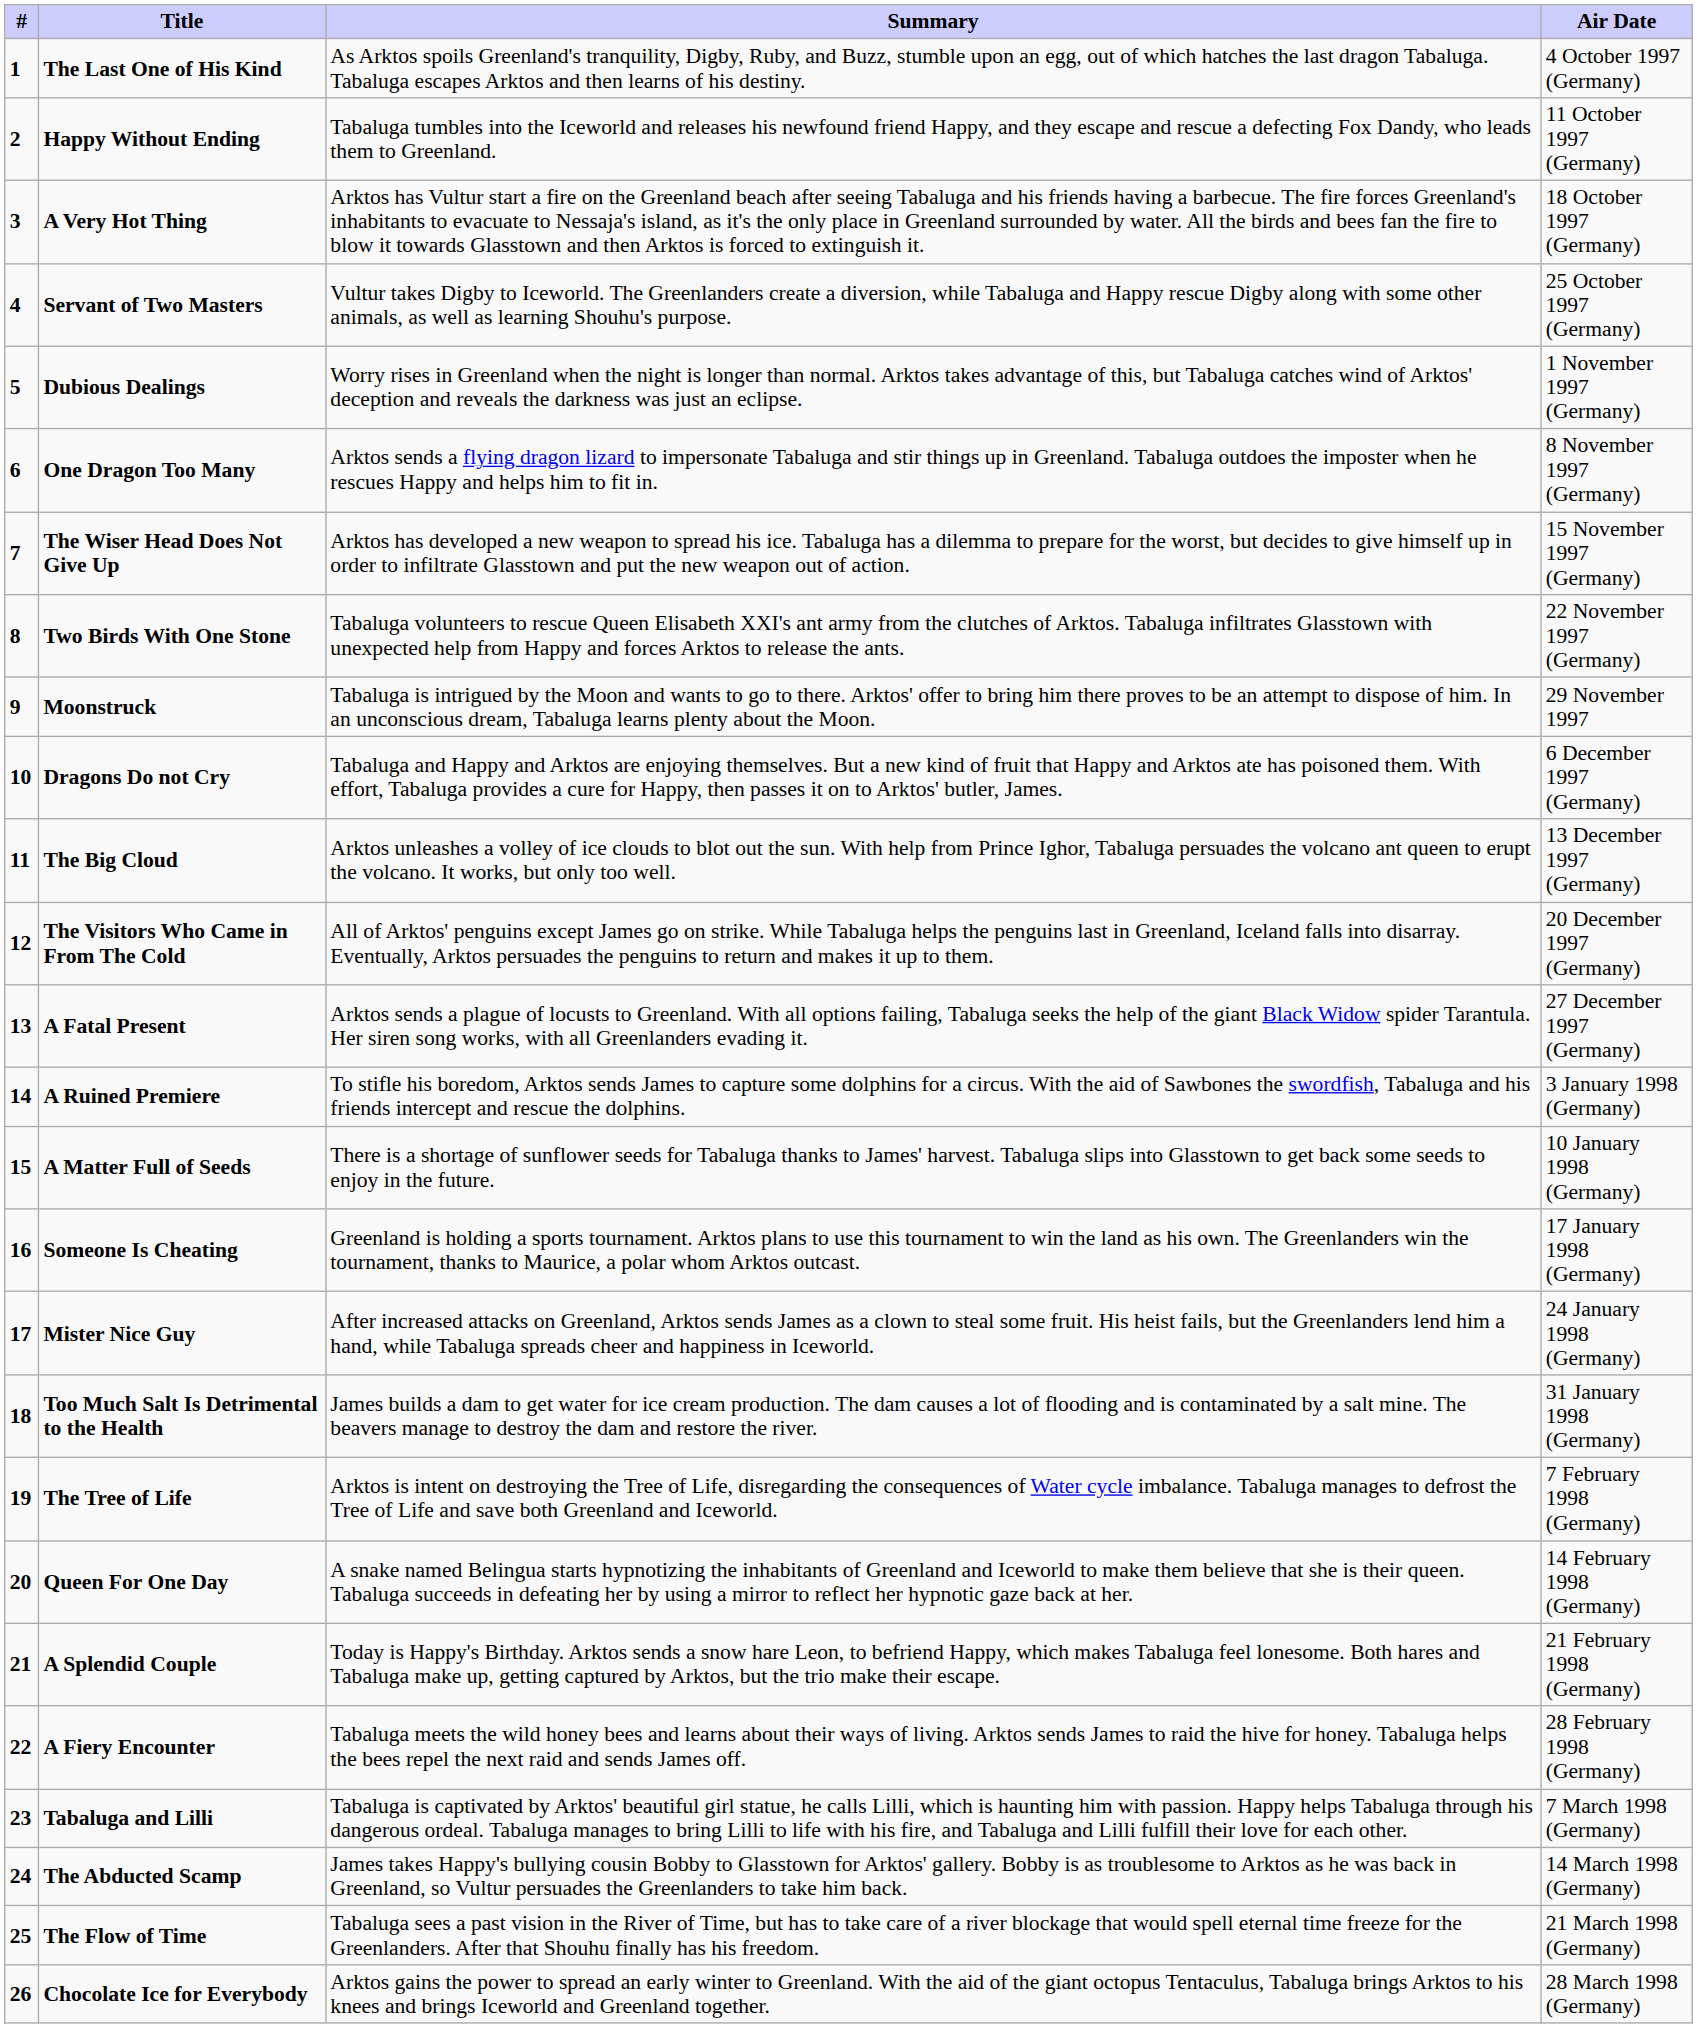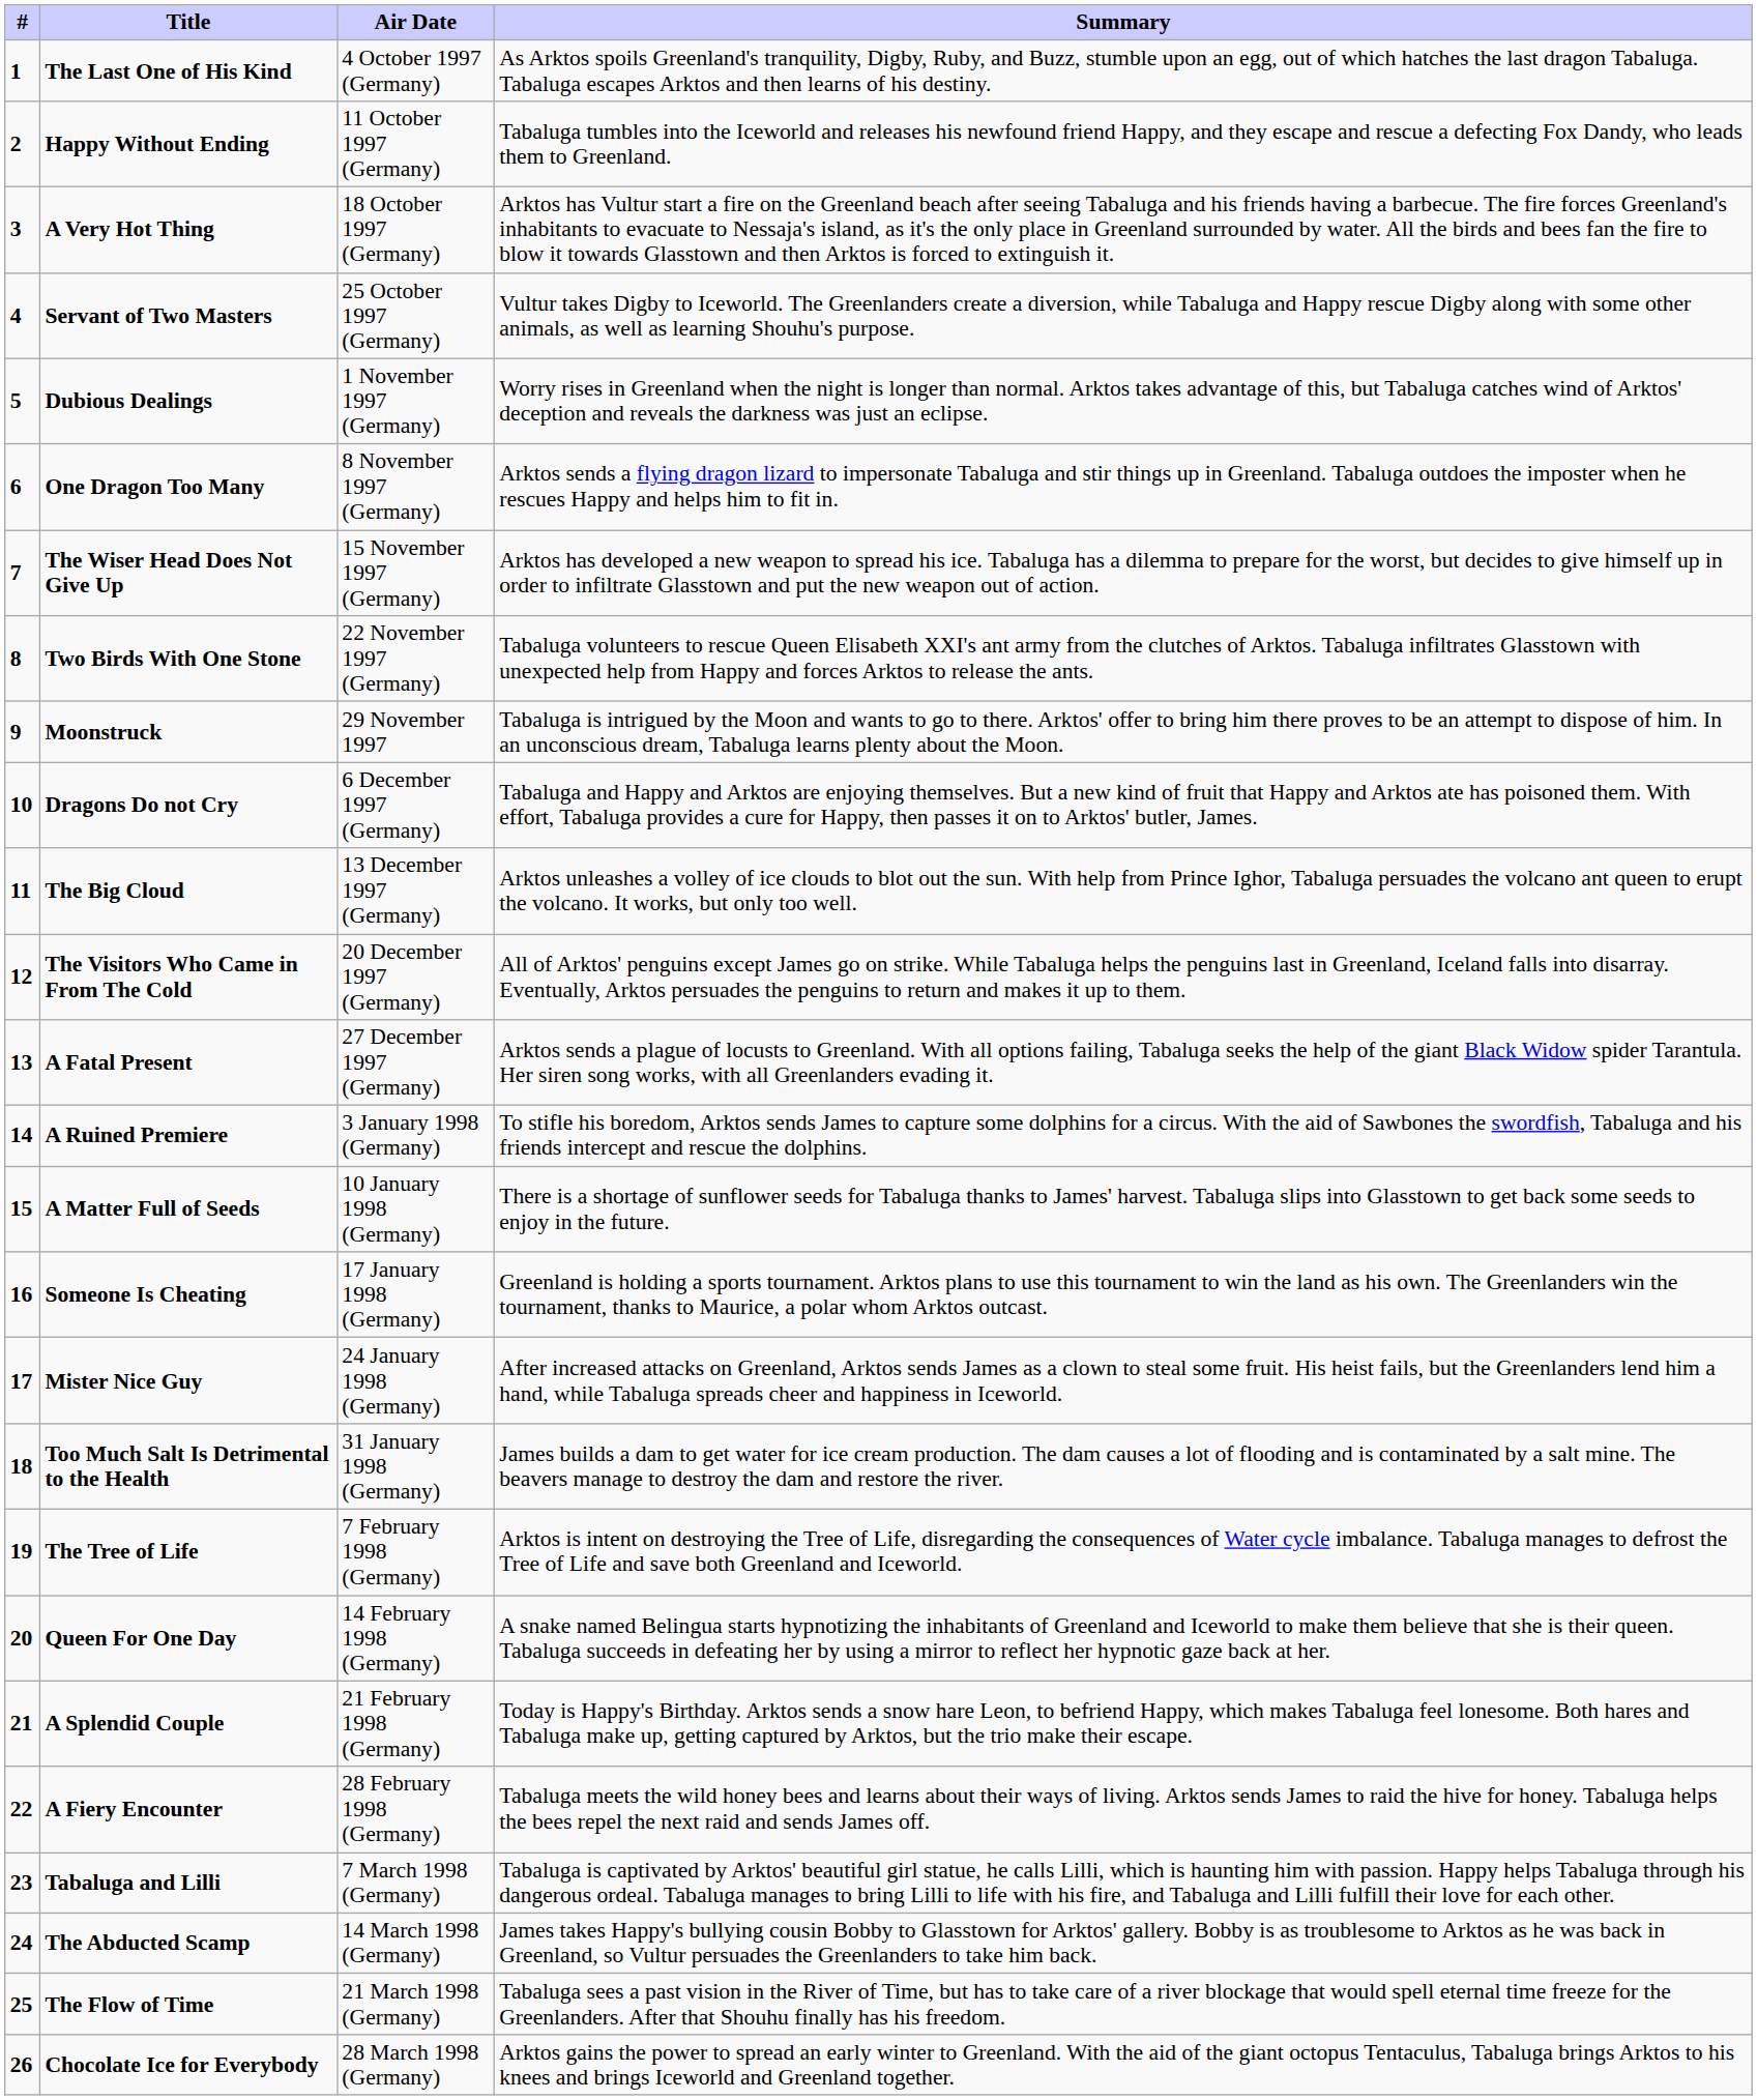columns swapped: Summary <-> Air Date
